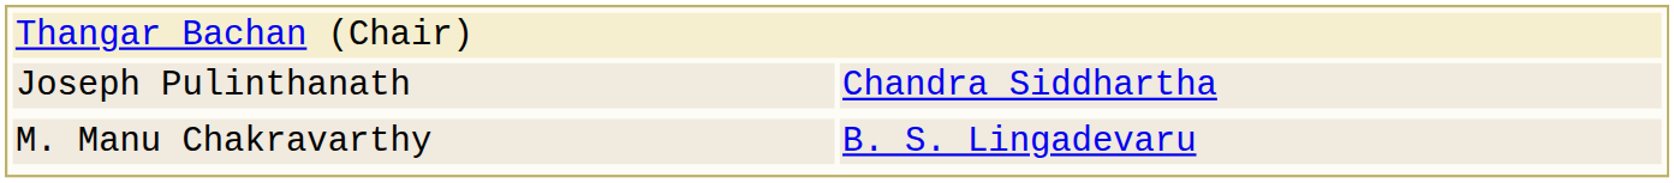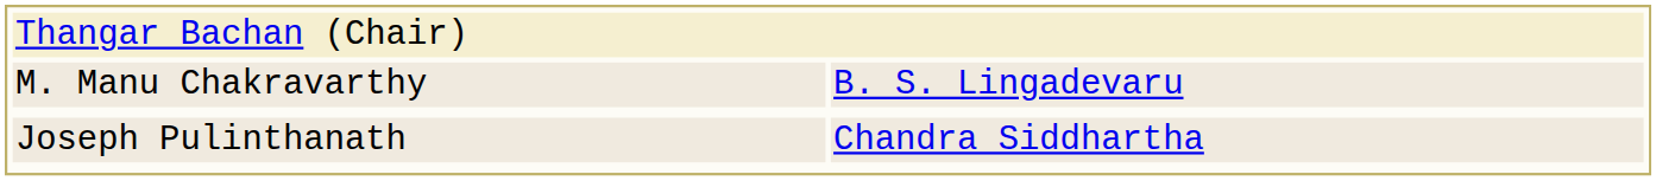rows swapped: M. Manu Chakravarthy <-> Joseph Pulinthanath
